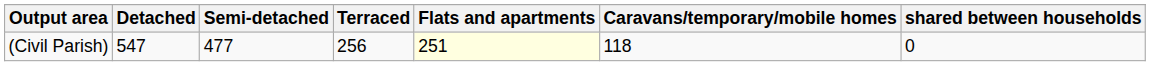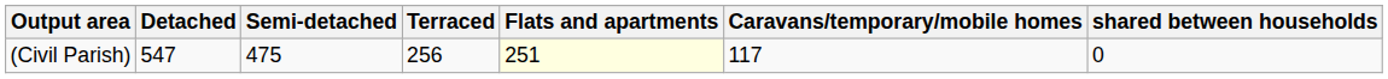(Civil Parish) | Semi-detached: 477 -> 475
(Civil Parish) | Caravans/temporary/mobile homes: 118 -> 117
